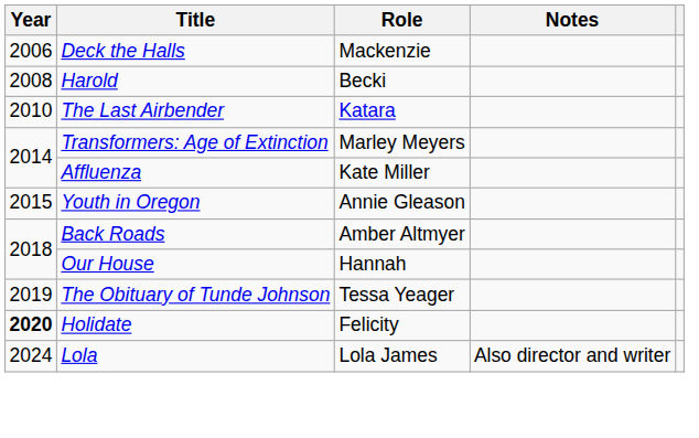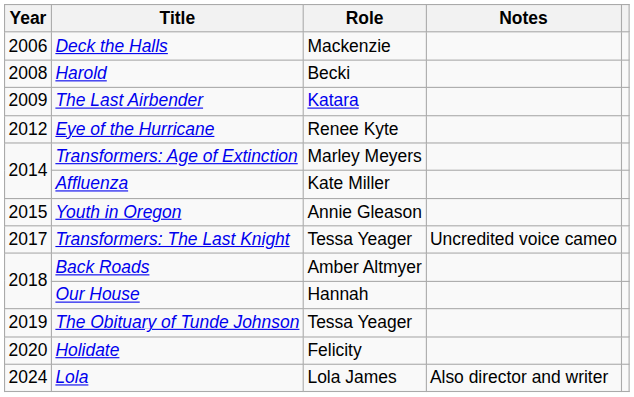The Last Airbender | Year: 2010 -> 2009
+ row: 2012 | Eye of the Hurricane | Renee Kyte
+ row: 2017 | Transformers: The Last Knight | Tessa Yeager | Uncredited voice cameo
Holidate | Year: bold -> normal
